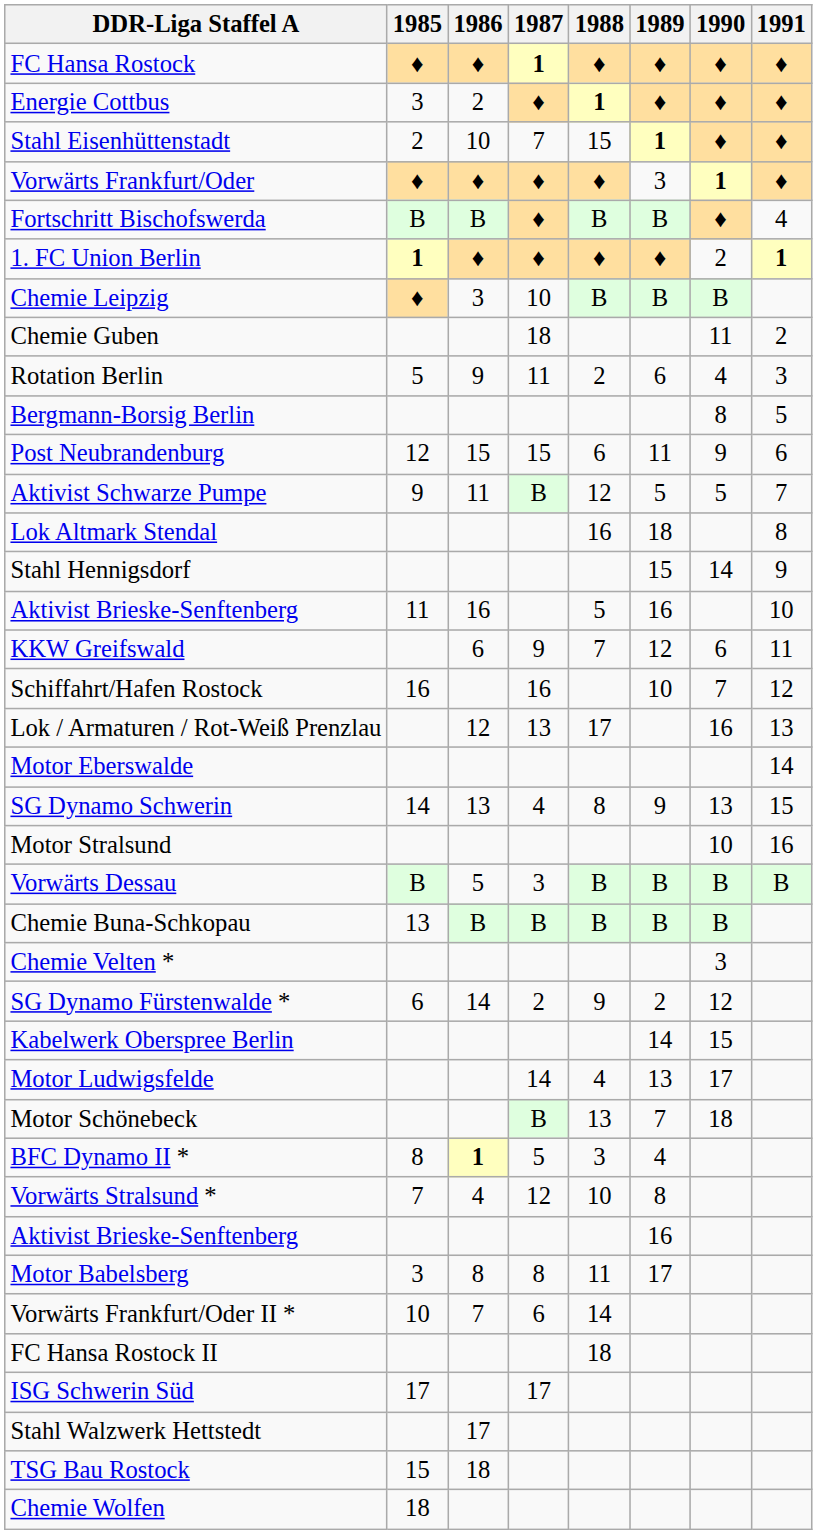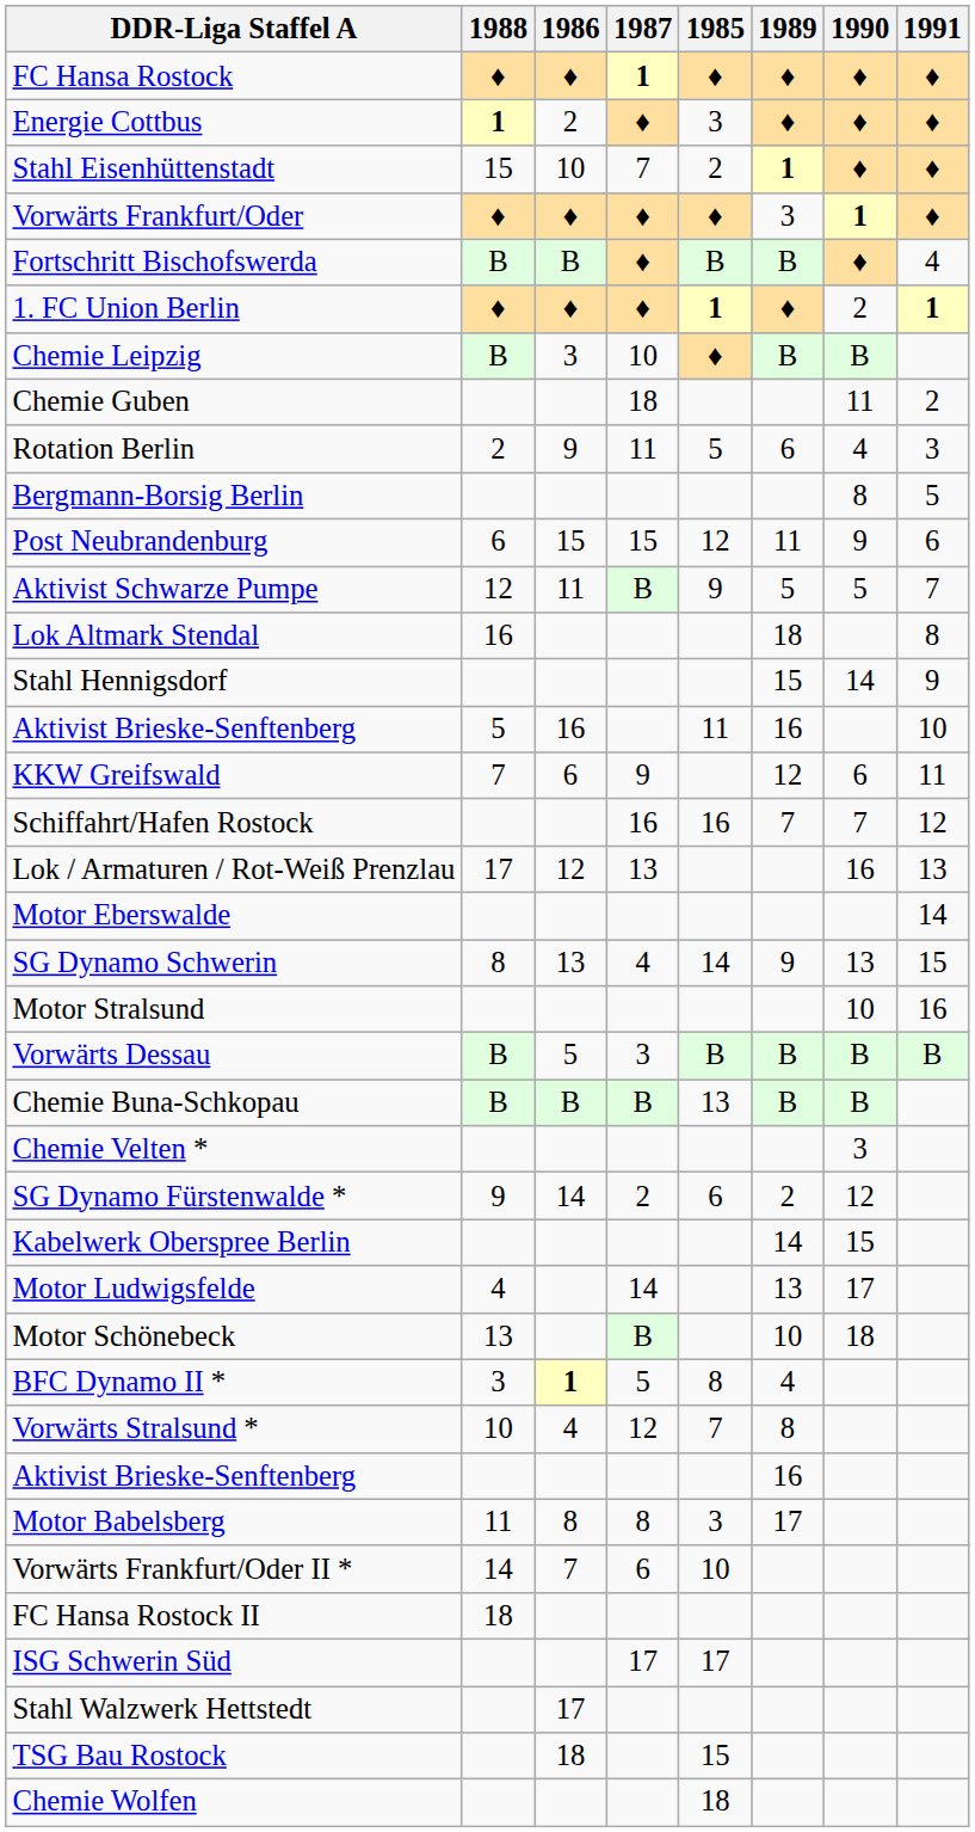columns swapped: 1985 <-> 1988
Schiffahrt/Hafen Rostock | 1989: 10 -> 7
Motor Schönebeck | 1989: 7 -> 10
